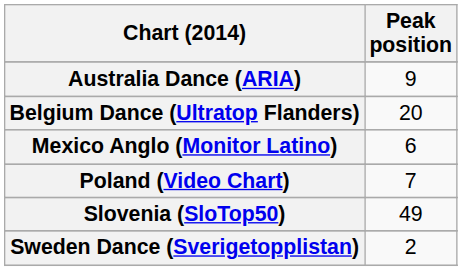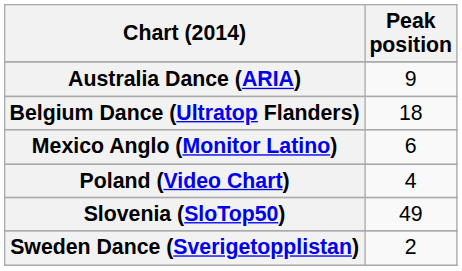Belgium Dance (Ultratop Flanders) | Peak position: 20 -> 18
Poland (Video Chart) | Peak position: 7 -> 4
